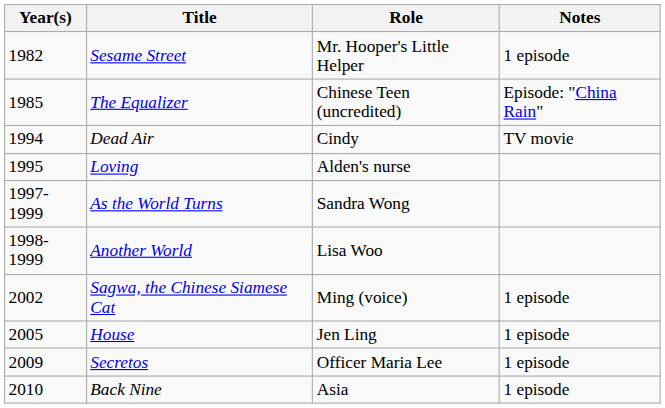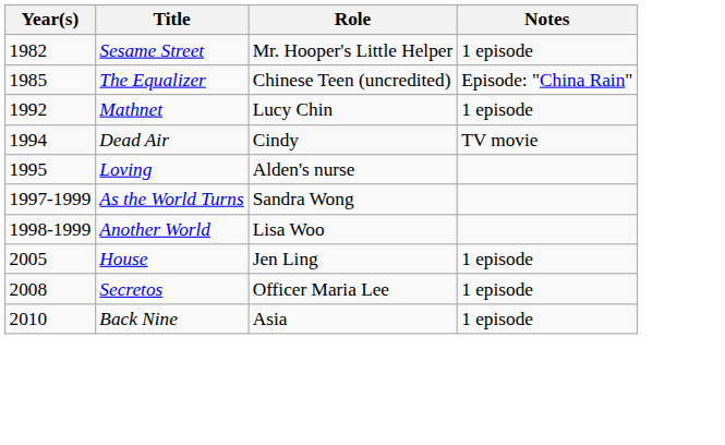+ row: 1992 | Mathnet | Lucy Chin | 1 episode
- row: 2002 | Sagwa, the Chinese Siamese Cat | Ming (voice) | 1 episode
Secretos | Year(s): 2009 -> 2008
